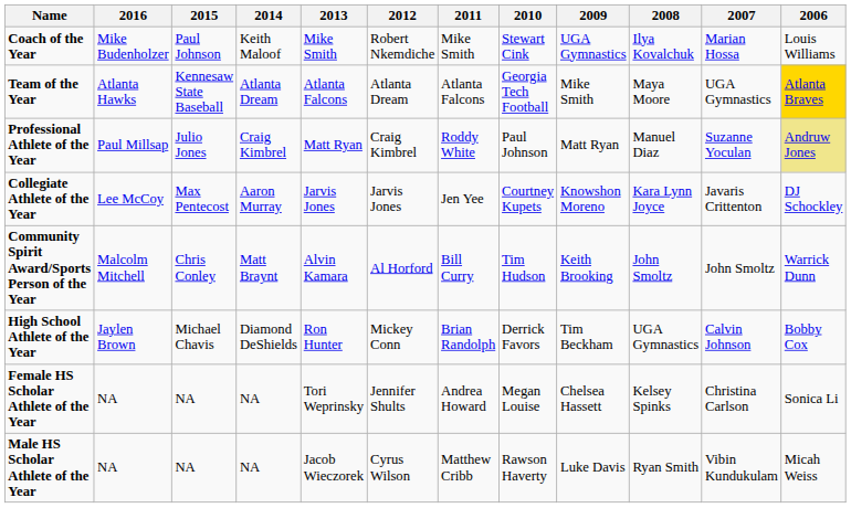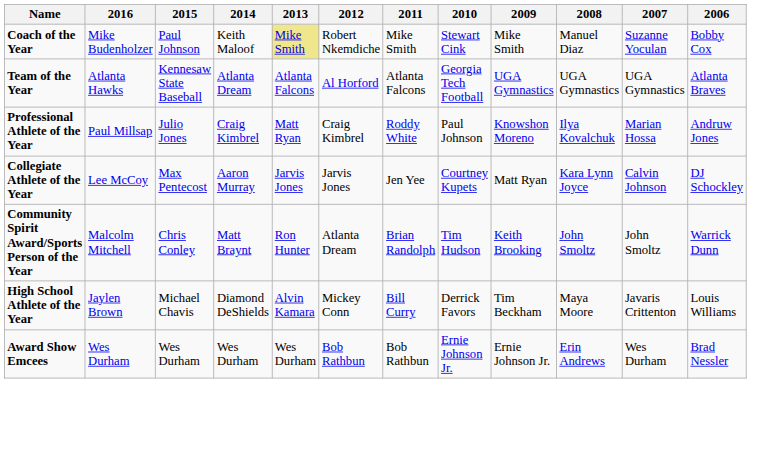Coach of the Year | 2013: no background -> khaki background
Coach of the Year | 2009: UGA Gymnastics -> Mike Smith
Coach of the Year | 2008: Ilya Kovalchuk -> Manuel Diaz
Coach of the Year | 2007: Marian Hossa -> Suzanne Yoculan
Coach of the Year | 2006: Louis Williams -> Bobby Cox
Team of the Year | 2012: Atlanta Dream -> Al Horford
Team of the Year | 2009: Mike Smith -> UGA Gymnastics
Team of the Year | 2008: Maya Moore -> UGA Gymnastics
Team of the Year | 2006: gold background -> no background
Professional Athlete of the Year | 2009: Matt Ryan -> Knowshon Moreno
Professional Athlete of the Year | 2008: Manuel Diaz -> Ilya Kovalchuk
Professional Athlete of the Year | 2007: Suzanne Yoculan -> Marian Hossa
Professional Athlete of the Year | 2006: khaki background -> no background
Collegiate Athlete of the Year | 2009: Knowshon Moreno -> Matt Ryan
Collegiate Athlete of the Year | 2007: Javaris Crittenton -> Calvin Johnson
Community Spirit Award/Sports Person of the Year | 2013: Alvin Kamara -> Ron Hunter
Community Spirit Award/Sports Person of the Year | 2012: Al Horford -> Atlanta Dream
Community Spirit Award/Sports Person of the Year | 2011: Bill Curry -> Brian Randolph
High School Athlete of the Year | 2013: Ron Hunter -> Alvin Kamara
High School Athlete of the Year | 2011: Brian Randolph -> Bill Curry
High School Athlete of the Year | 2008: UGA Gymnastics -> Maya Moore
High School Athlete of the Year | 2007: Calvin Johnson -> Javaris Crittenton
High School Athlete of the Year | 2006: Bobby Cox -> Louis Williams
- row: Female HS Scholar Athlete of the Year | NA | NA | NA | Tori Weprinsky | Jennifer Shults | Andrea Howard | Megan Louise | Chelsea Hassett | Kelsey Spinks | Christina Carlson | Sonica Li
- row: Male HS Scholar Athlete of the Year | NA | NA | NA | Jacob Wieczorek | Cyrus Wilson | Matthew Cribb | Rawson Haverty | Luke Davis | Ryan Smith | Vibin Kundukulam | Micah Weiss
+ row: Award Show Emcees | Wes Durham | Wes Durham | Wes Durham | Wes Durham | Bob Rathbun | Bob Rathbun | Ernie Johnson Jr. | Ernie Johnson Jr. | Erin Andrews | Wes Durham | Brad Nessler
